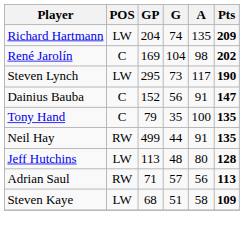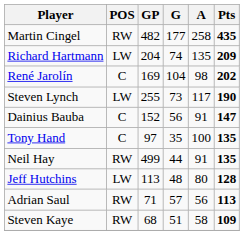+ row: Martin Cingel | RW | 482 | 177 | 258 | 435
Steven Lynch | GP: 295 -> 255
Tony Hand | GP: 79 -> 97
Steven Kaye | POS: LW -> RW
